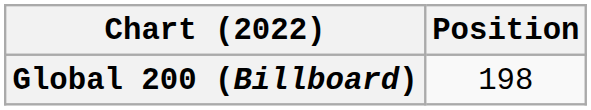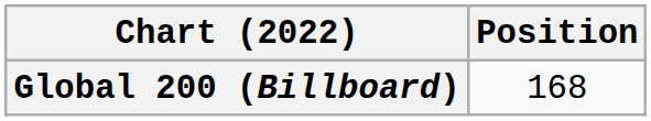Global 200 (Billboard) | Position: 198 -> 168
